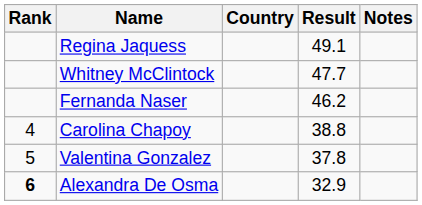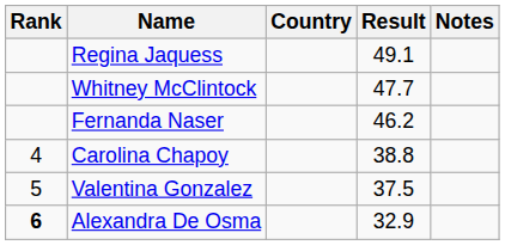Valentina Gonzalez | Result: 37.8 -> 37.5
